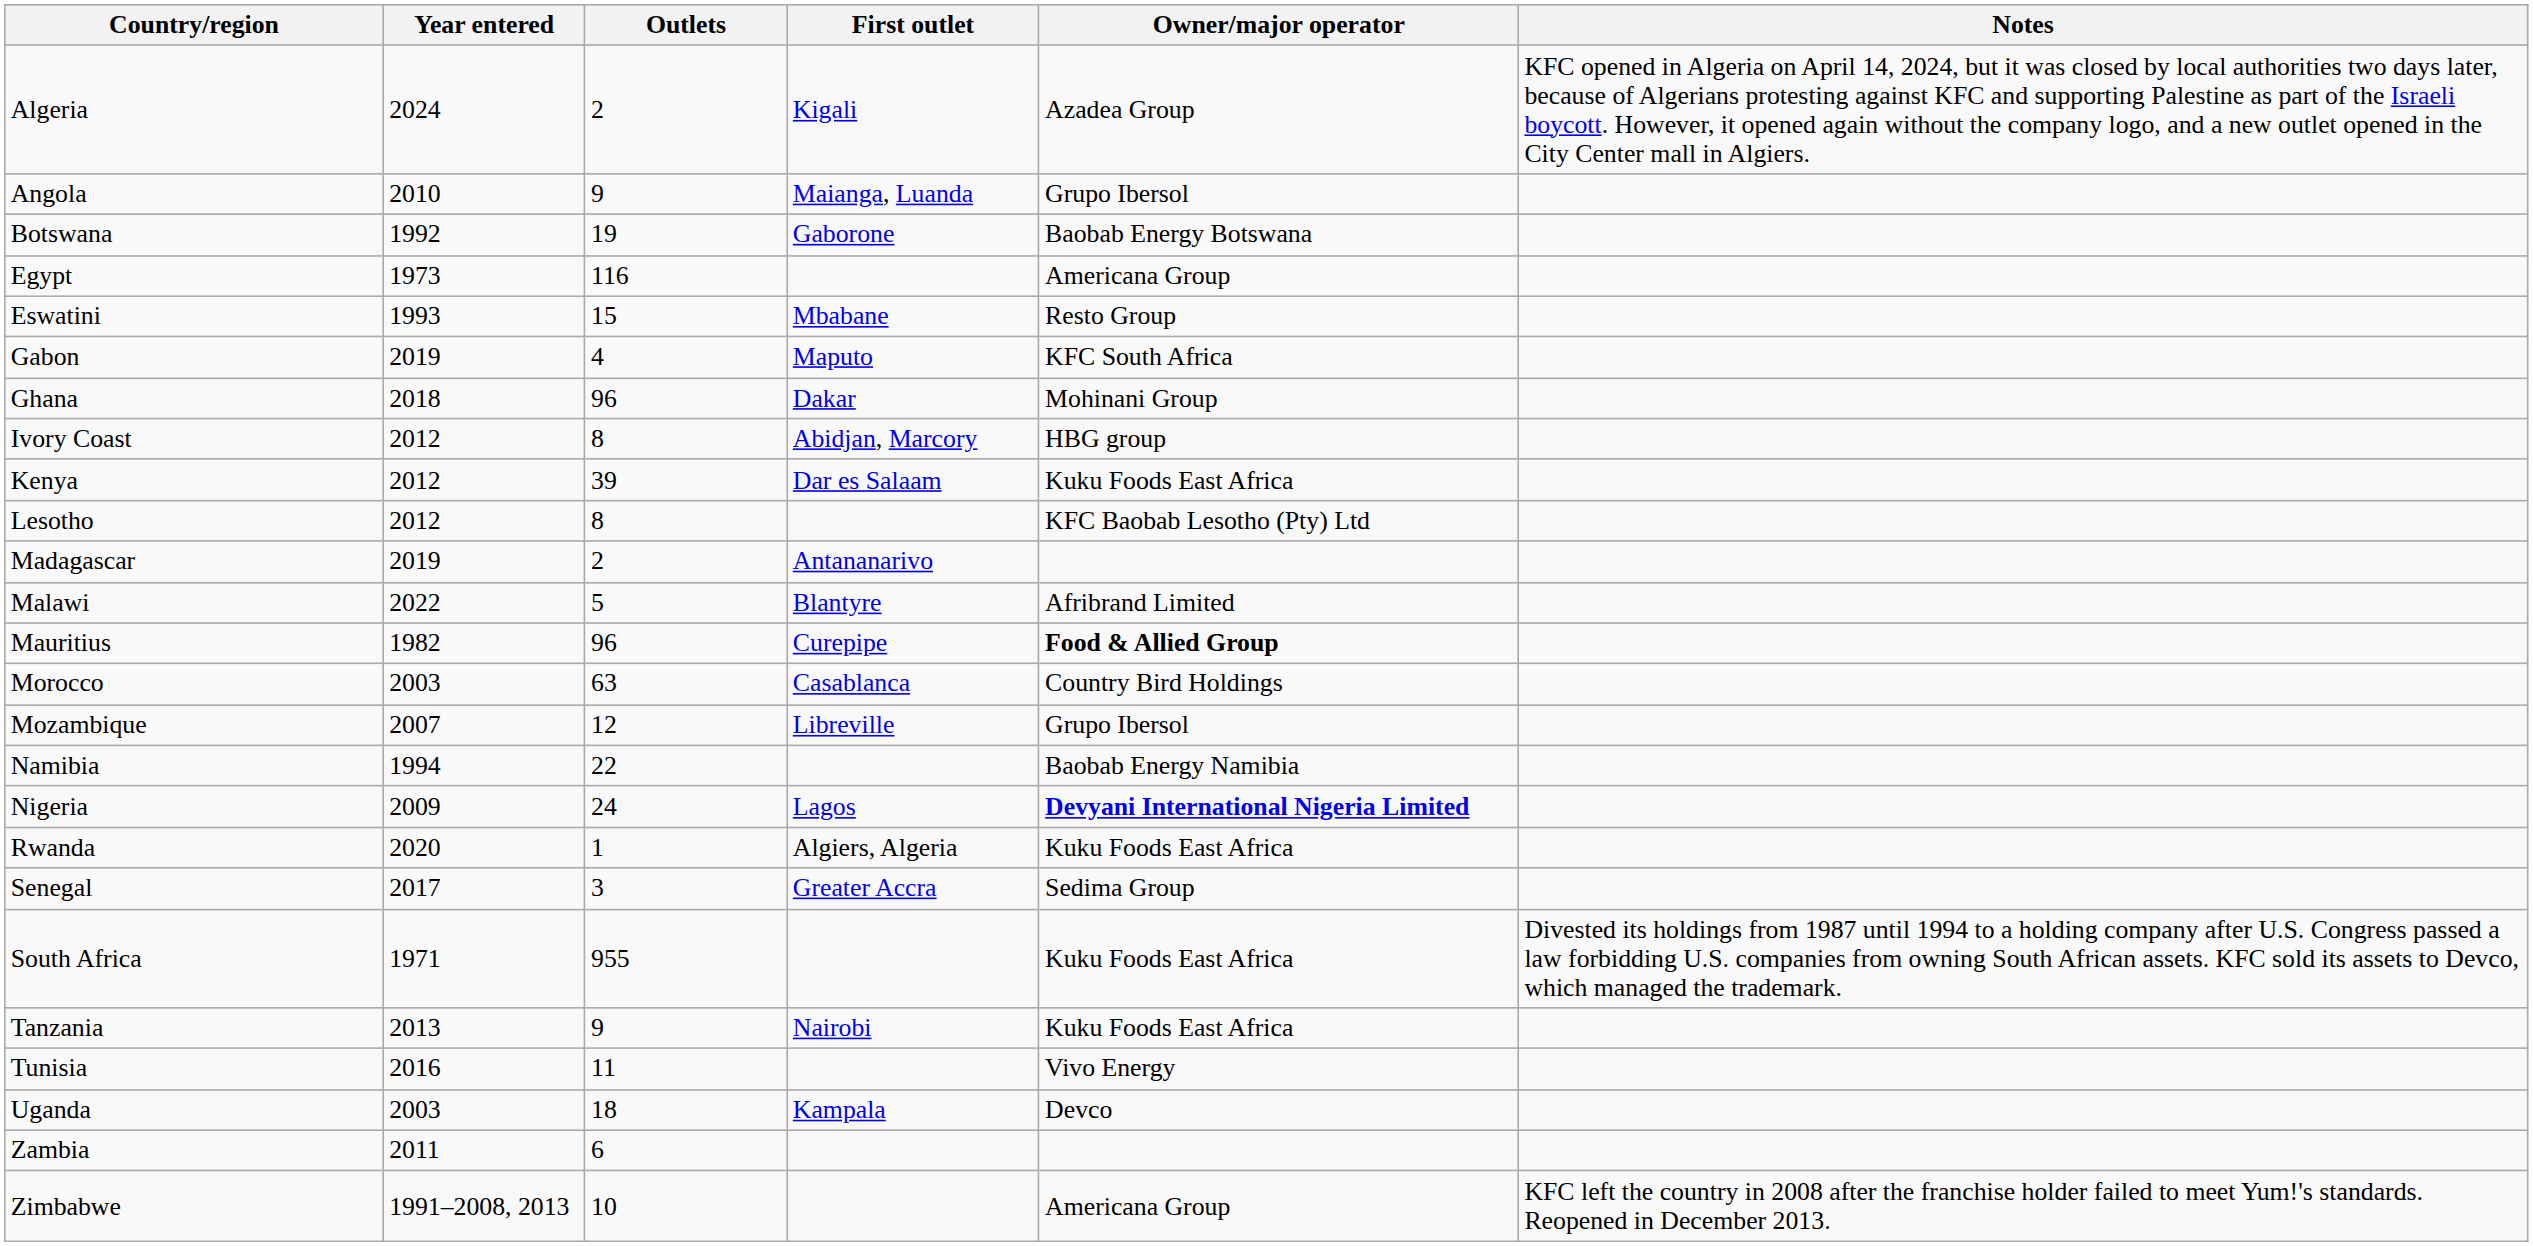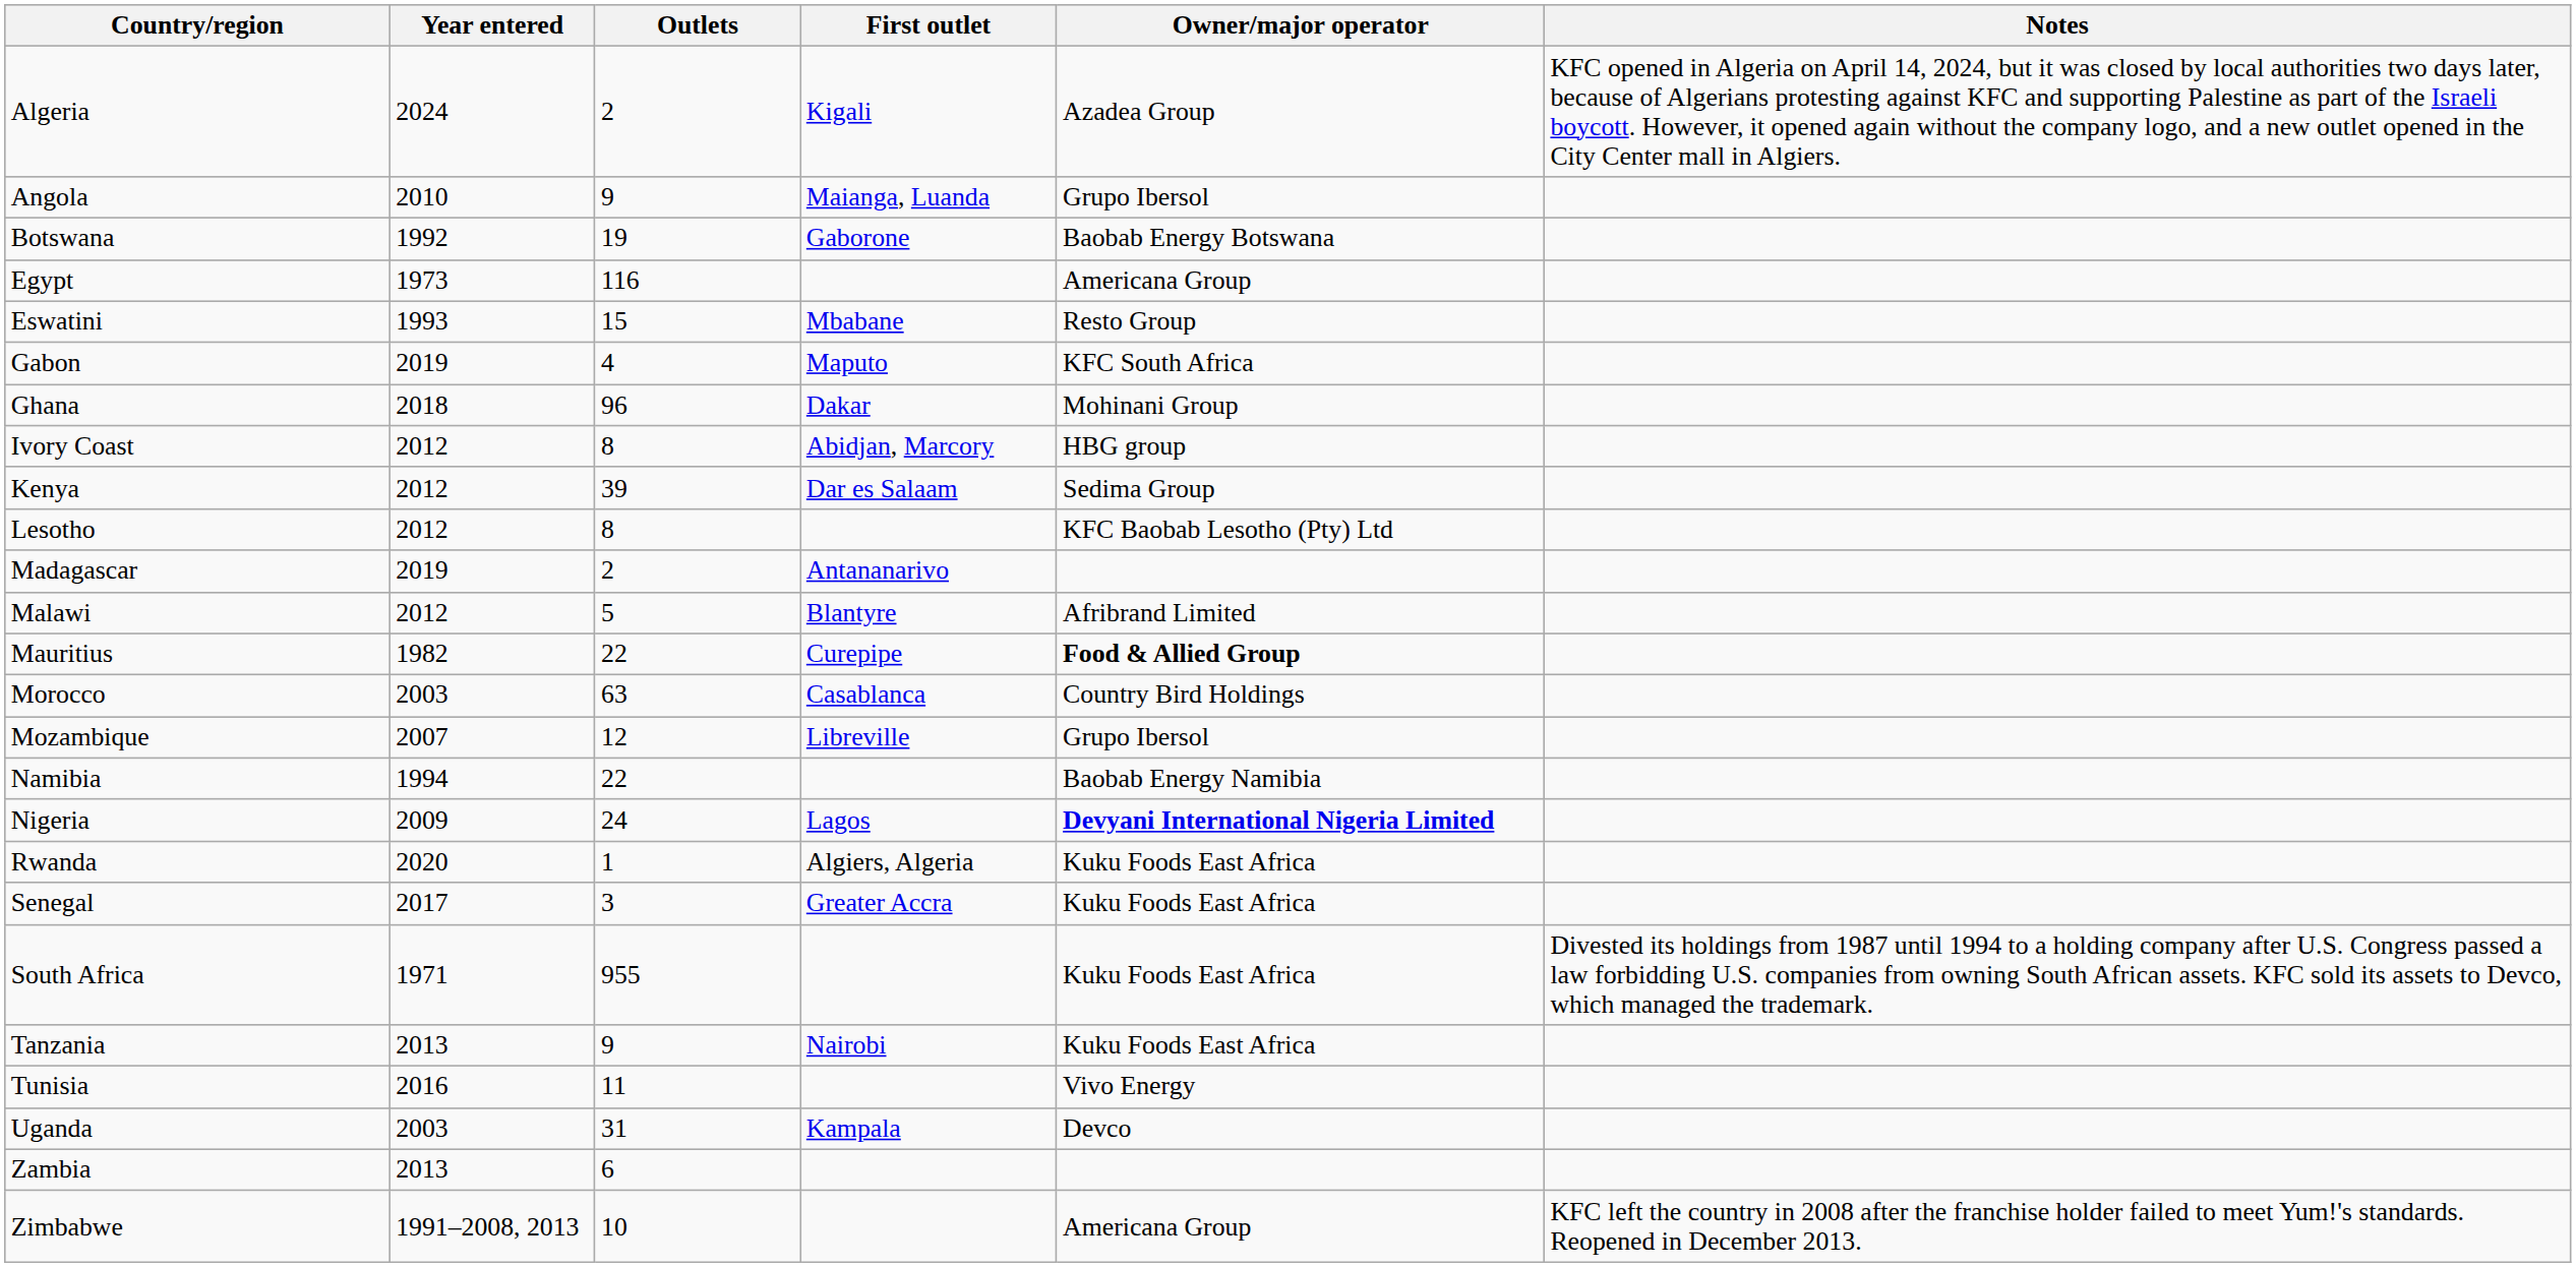Kenya | Owner/major operator: Kuku Foods East Africa -> Sedima Group
Malawi | Year entered: 2022 -> 2012
Mauritius | Outlets: 96 -> 22
Senegal | Owner/major operator: Sedima Group -> Kuku Foods East Africa
Uganda | Outlets: 18 -> 31
Zambia | Year entered: 2011 -> 2013
